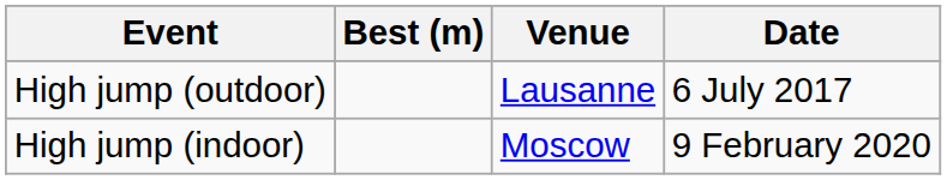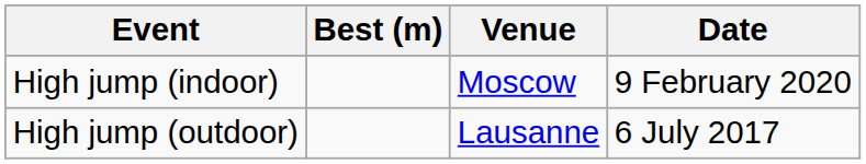rows swapped: High jump (outdoor) <-> High jump (indoor)
